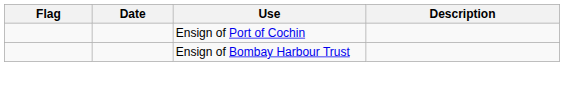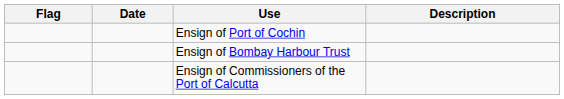+ row: Ensign of Commissioners of the Port of Calcutta
